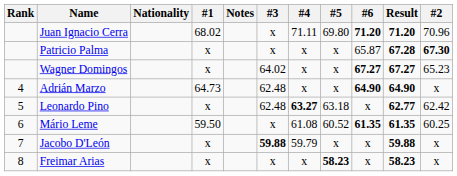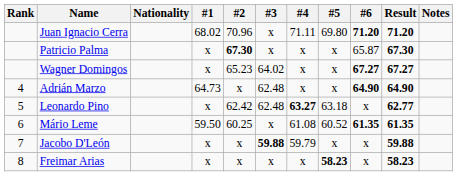columns swapped: #2 <-> Notes
Patricio Palma | Result: 67.28 -> 67.30
